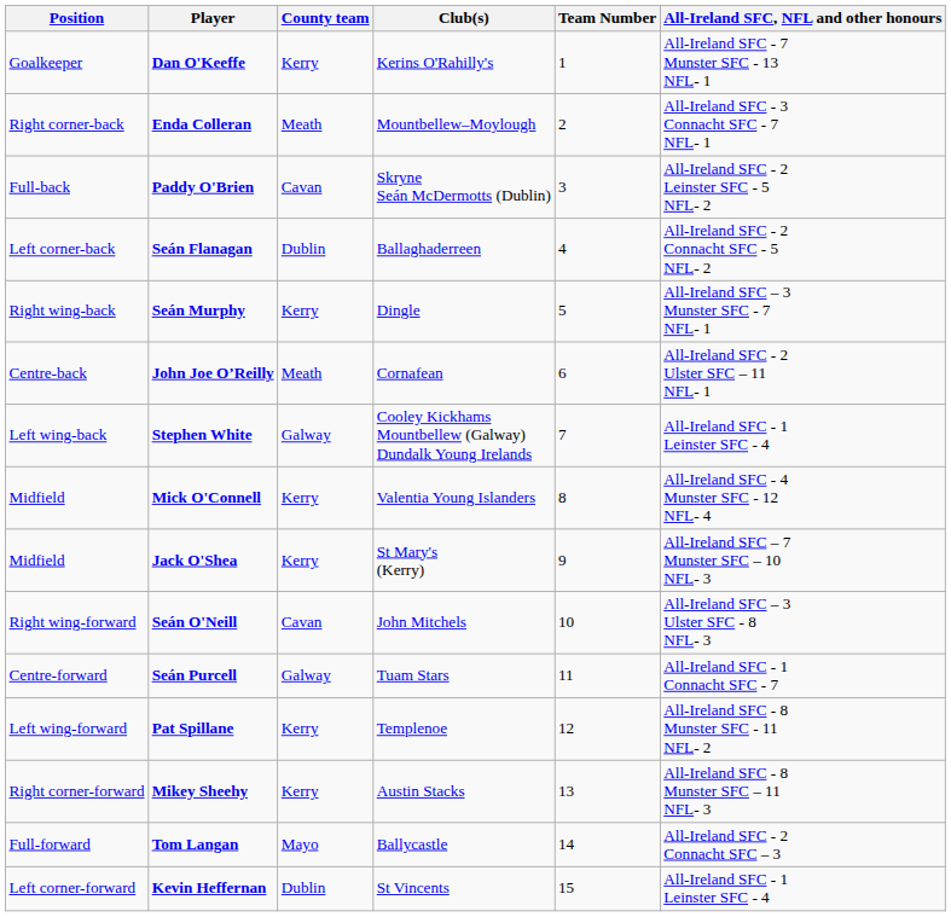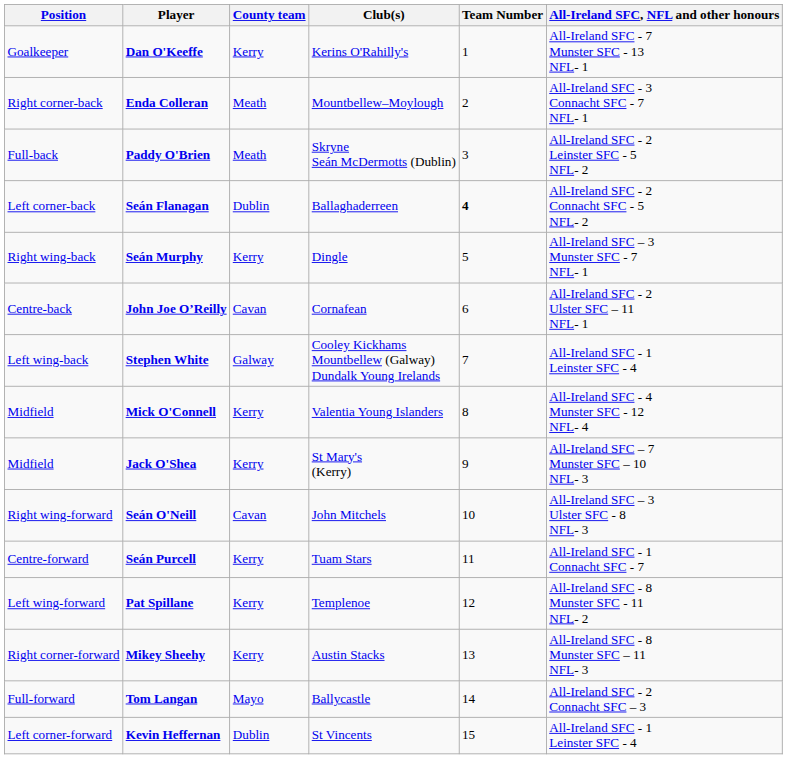Paddy O'Brien | County team: Cavan -> Meath
Seán Flanagan | Team Number: normal -> bold
John Joe O’Reilly | County team: Meath -> Cavan
Seán Purcell | County team: Galway -> Kerry
